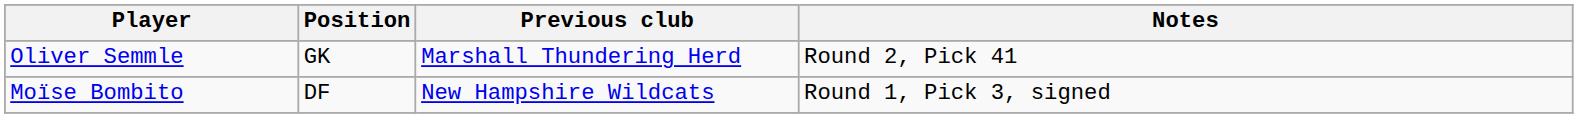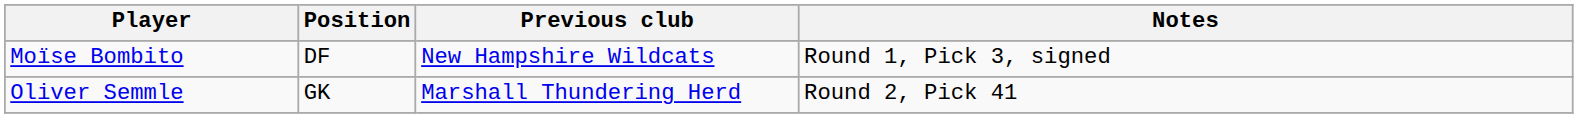rows swapped: Moïse Bombito <-> Oliver Semmle
